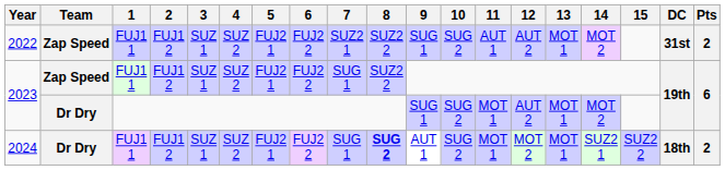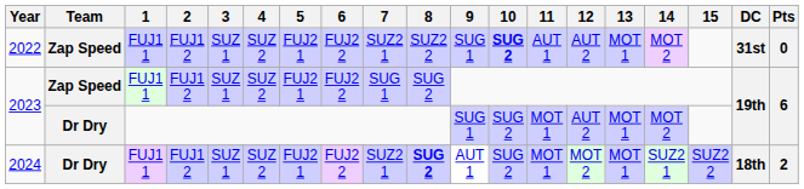2022 | 10: normal -> bold
2022 | Pts: 2 -> 0
2023 / Zap Speed | 8: SUZ2 2 -> SUG 2
2024 | 7: SUG 1 -> SUZ2 1
